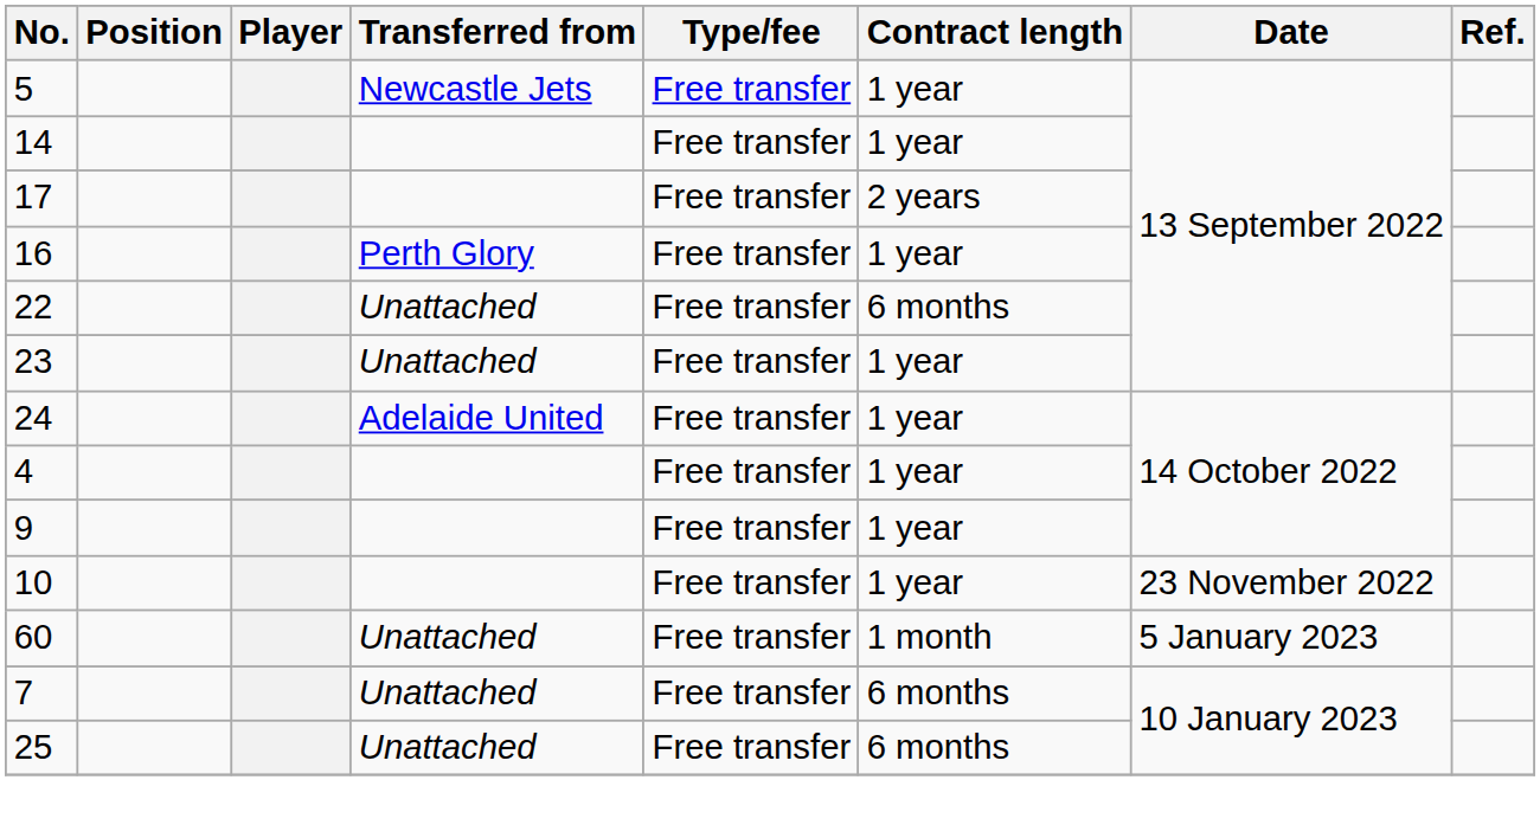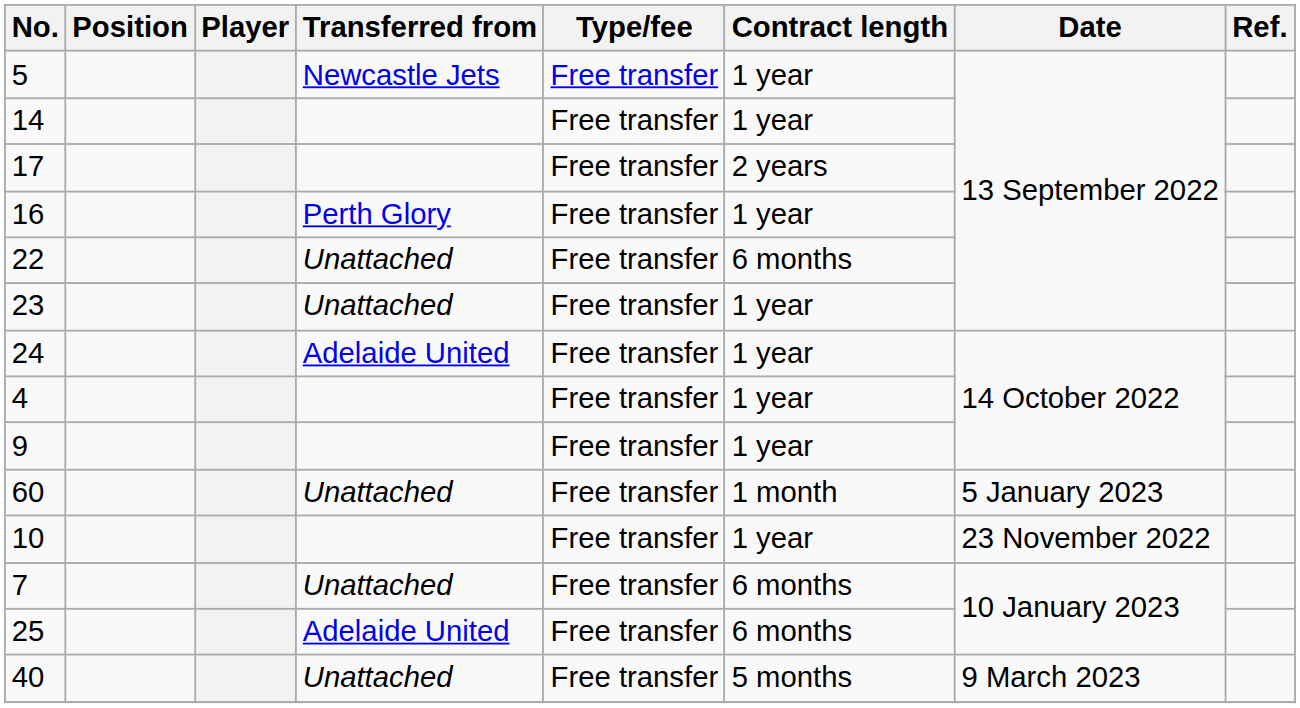rows swapped: 10 <-> 60
25 | Transferred from: Unattached -> Adelaide United
+ row: 40 | Unattached | Free transfer | 5 months | 9 March 2023
